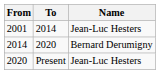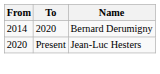- row: 2001 | 2014 | Jean-Luc Hesters
